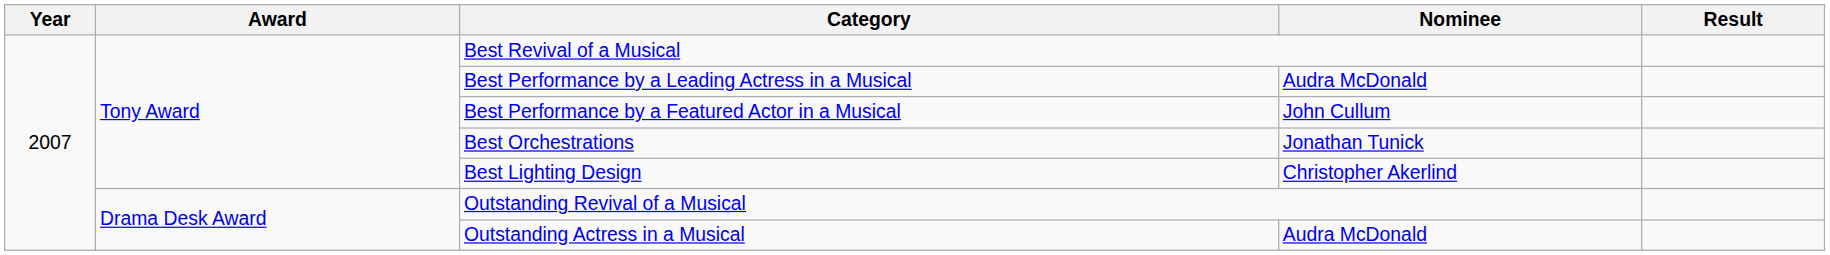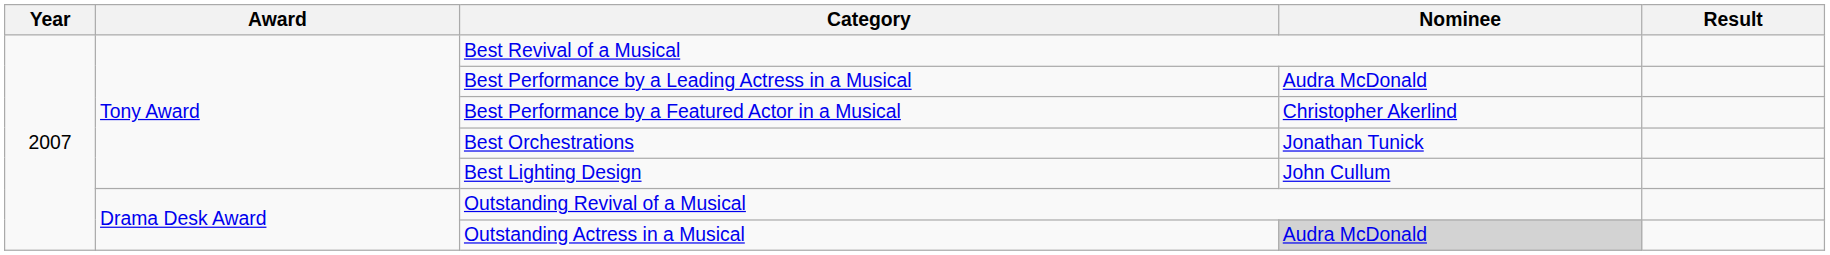Best Performance by a Featured Actor in a Musical | Nominee: John Cullum -> Christopher Akerlind
Best Lighting Design | Nominee: Christopher Akerlind -> John Cullum
Outstanding Actress in a Musical | Nominee: no background -> lightgrey background
